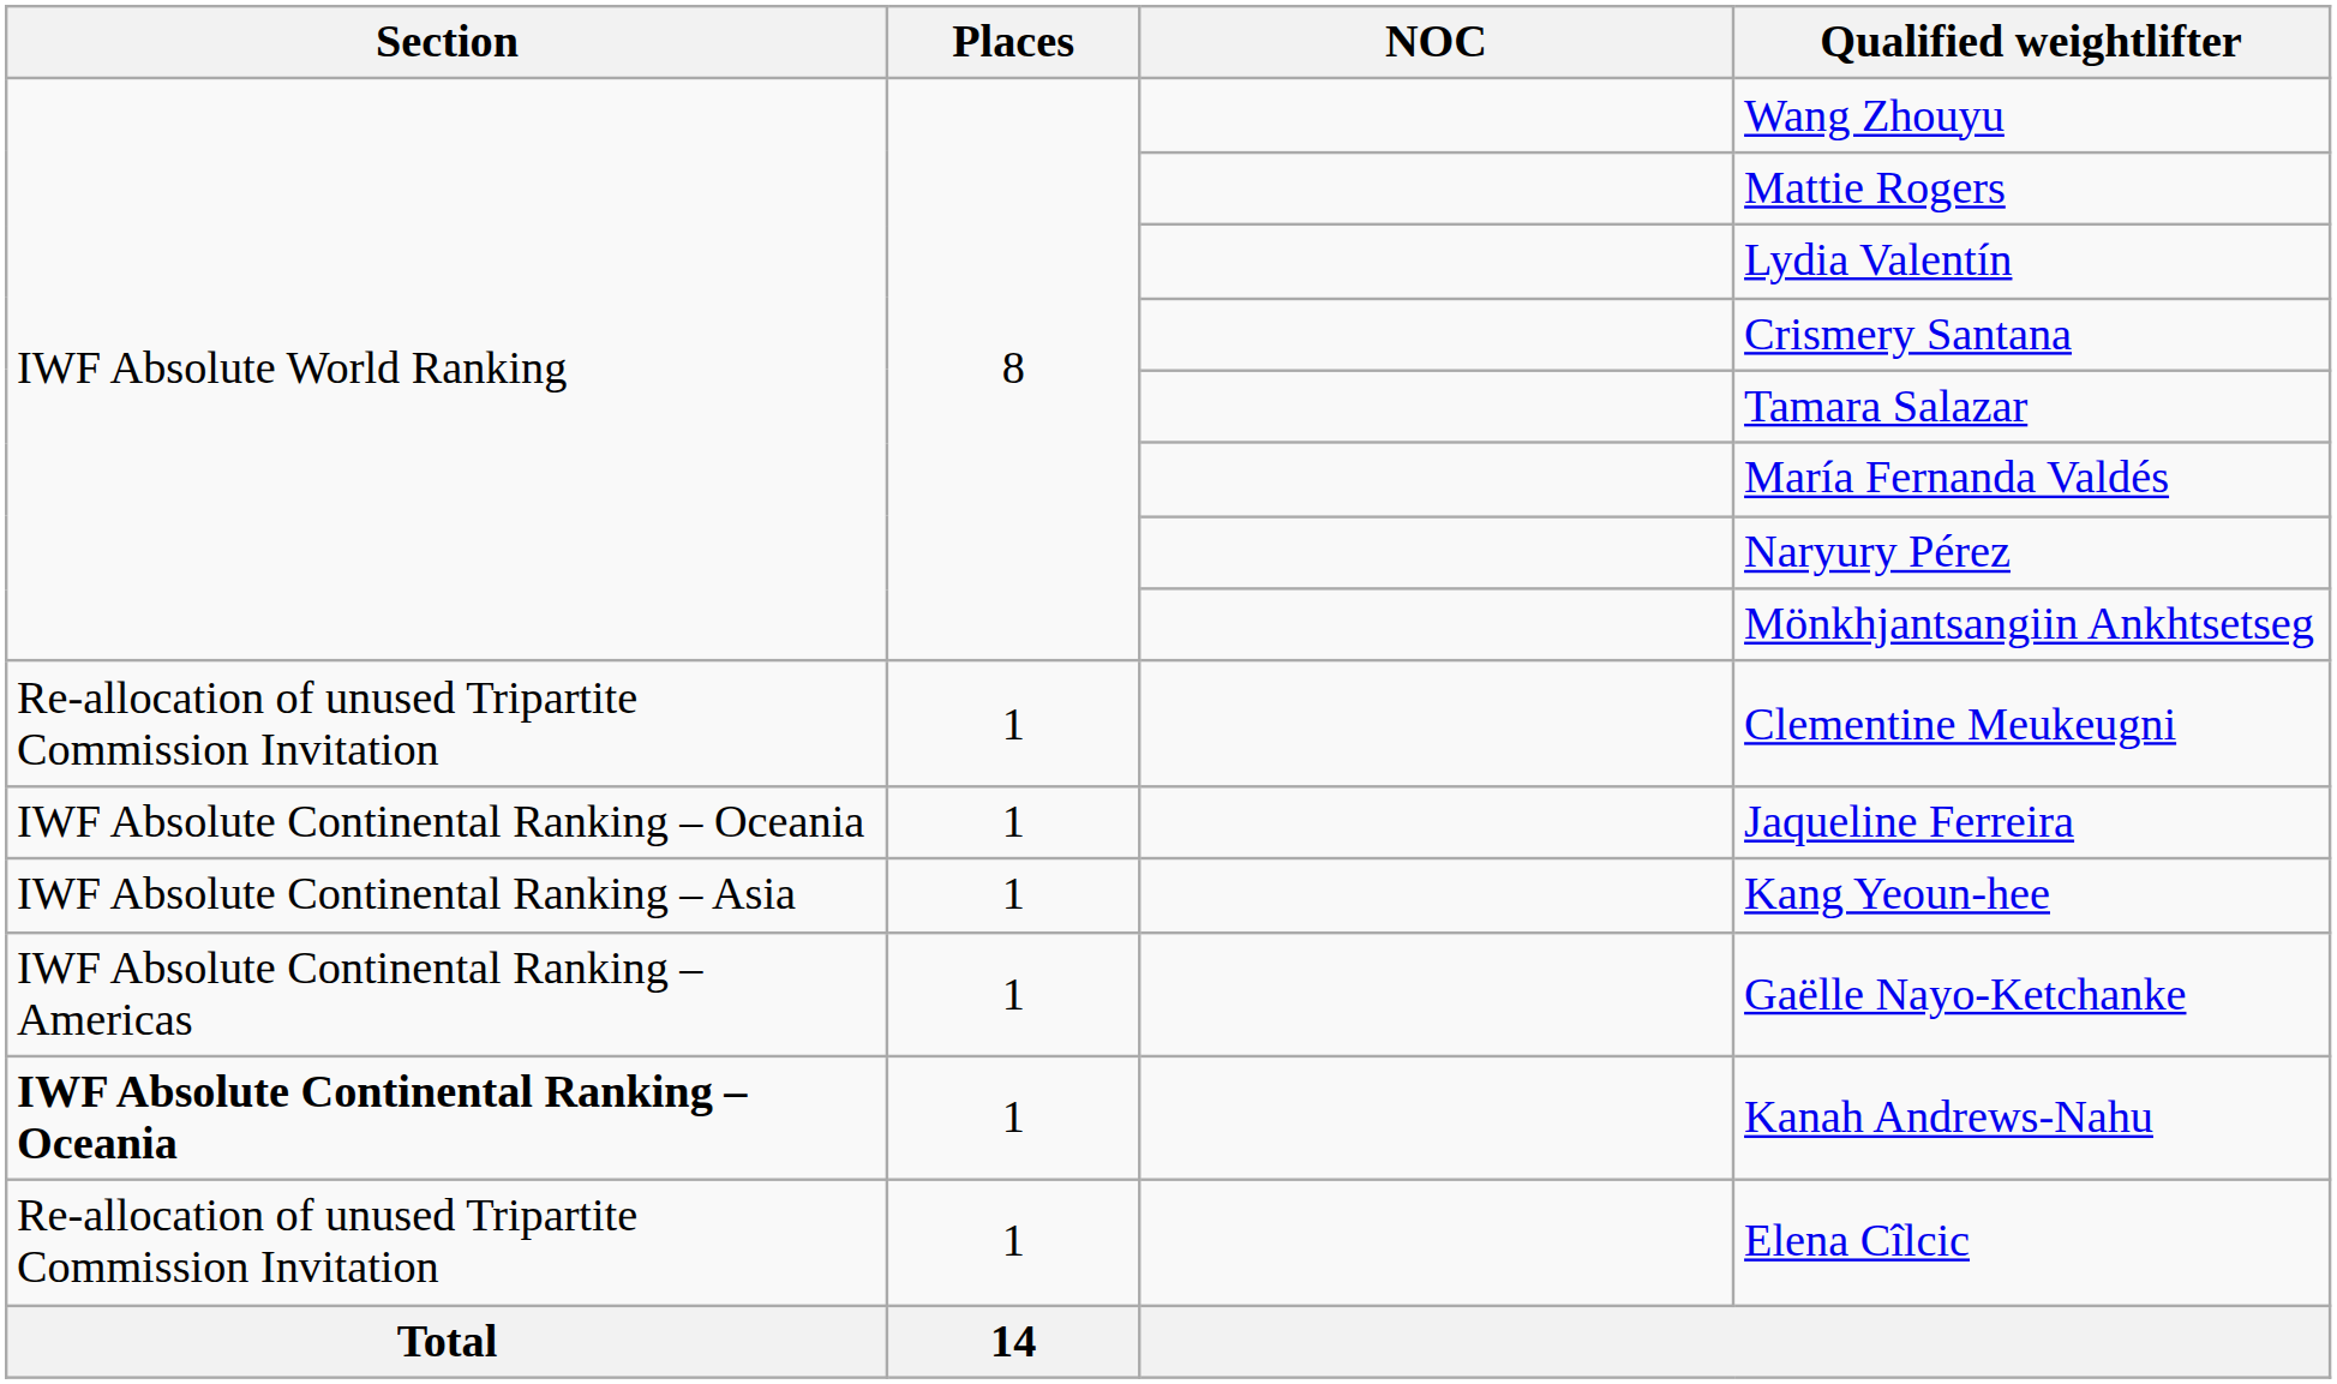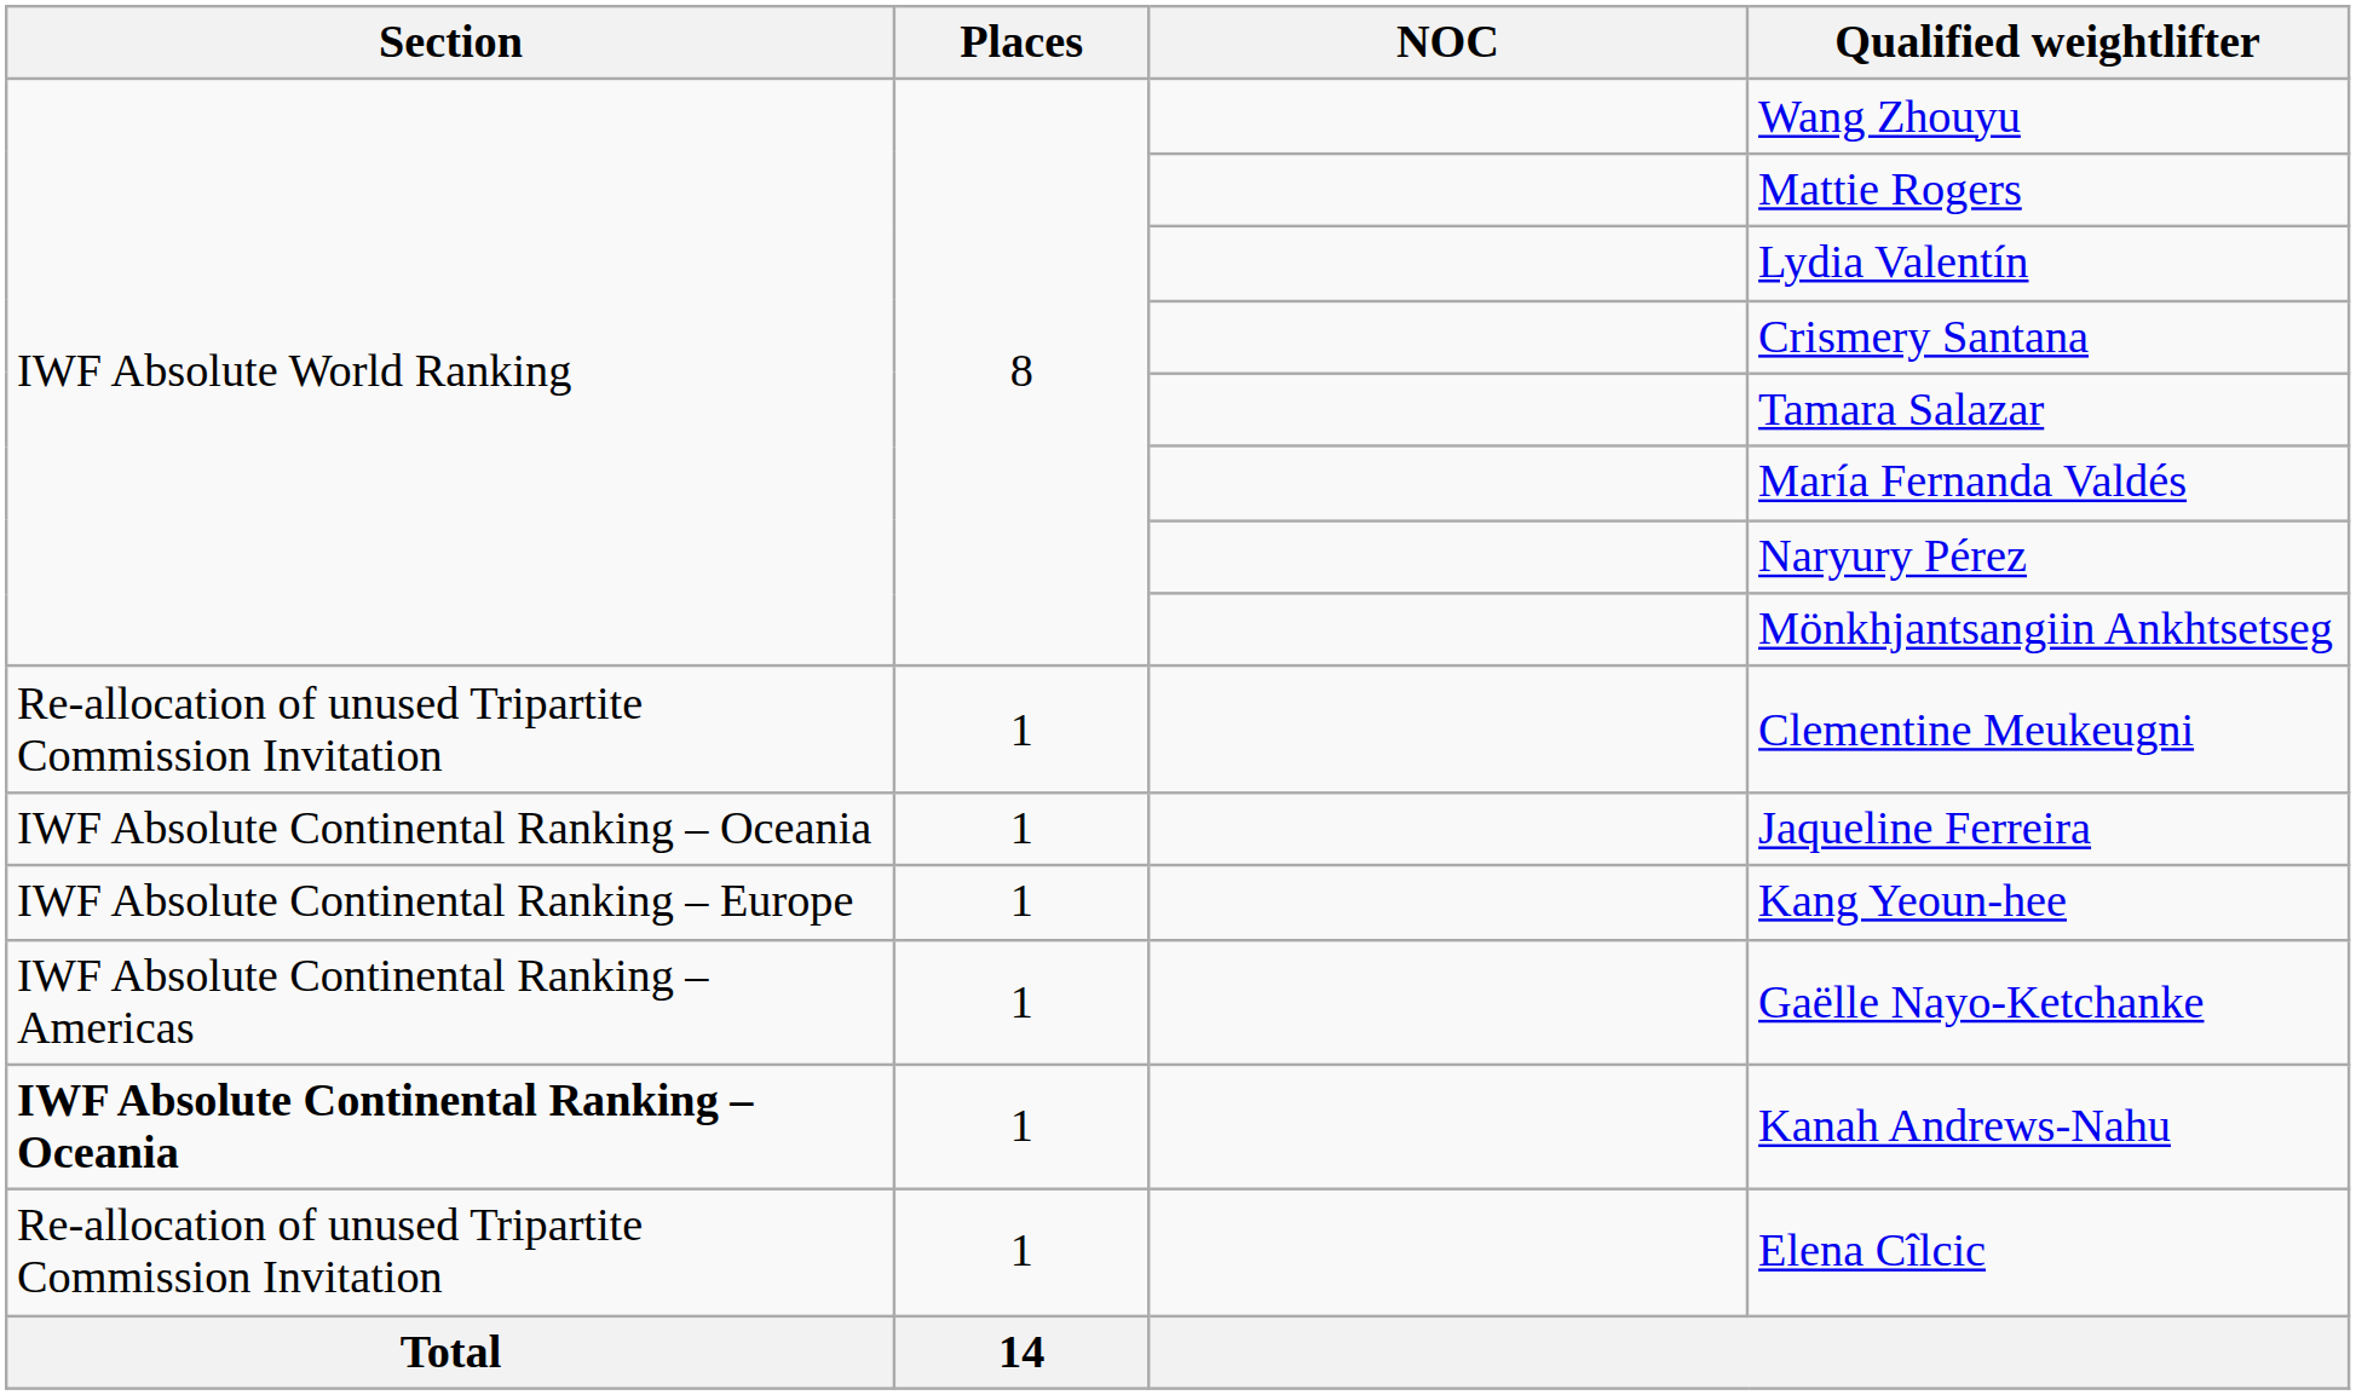Kang Yeoun-hee | Section: IWF Absolute Continental Ranking – Asia -> IWF Absolute Continental Ranking – Europe
